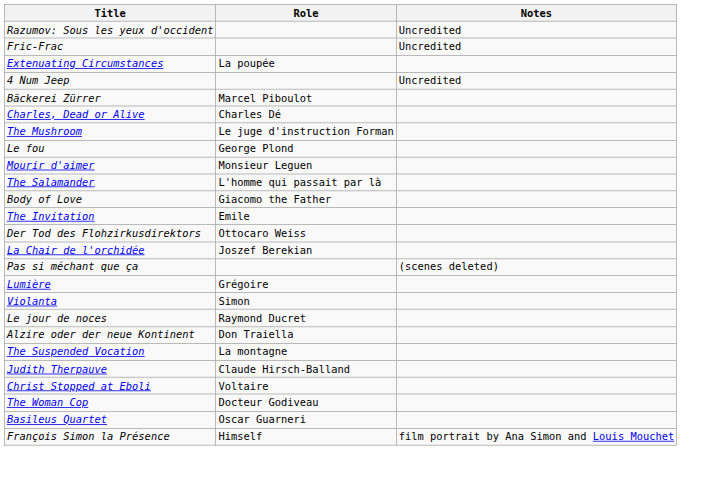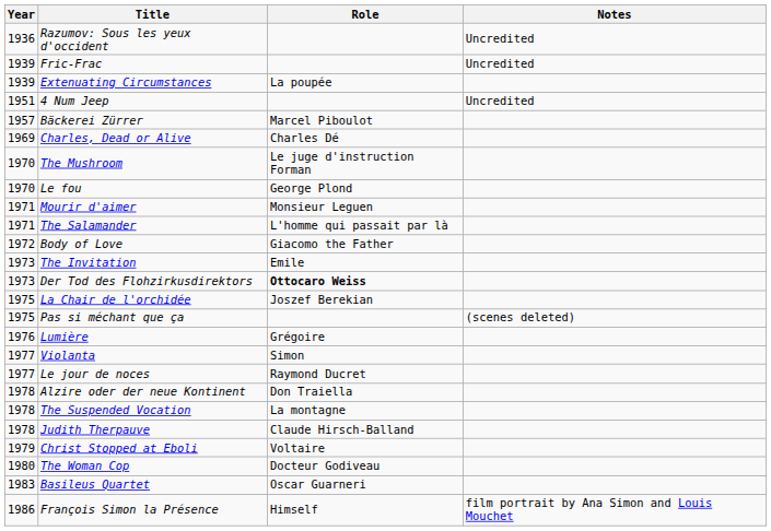+ column: Year | 1936 | 1939 | 1939 | 1951 | 1957 | 1969 | 1970 | 1970 | 1971 | 1971 | 1972 | 1973 | 1973 | 1975 | 1975 | 1976 | 1977 | 1977 | 1978 | 1978 | 1978 | 1979 | 1980 | 1983 | 1986
Der Tod des Flohzirkusdirektors | Role: normal -> bold
